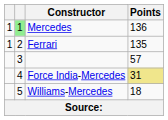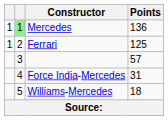Ferrari | Points: 135 -> 125
Force India-Mercedes | Points: khaki background -> no background
